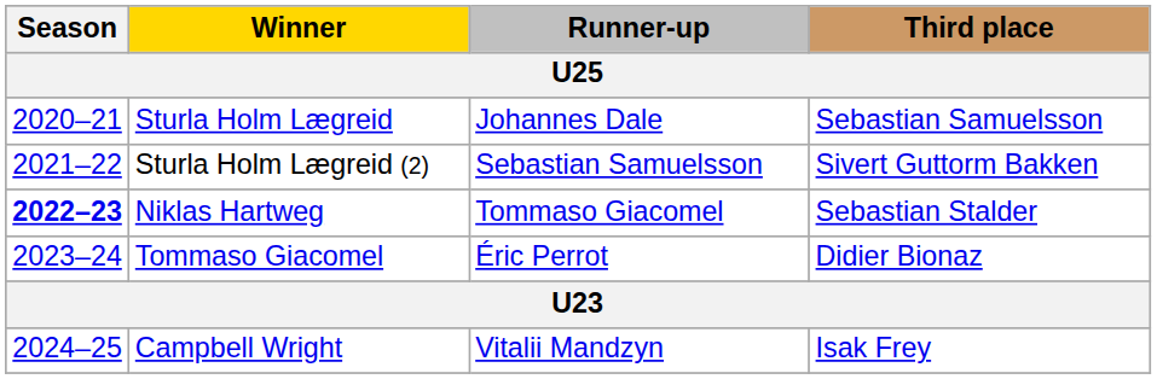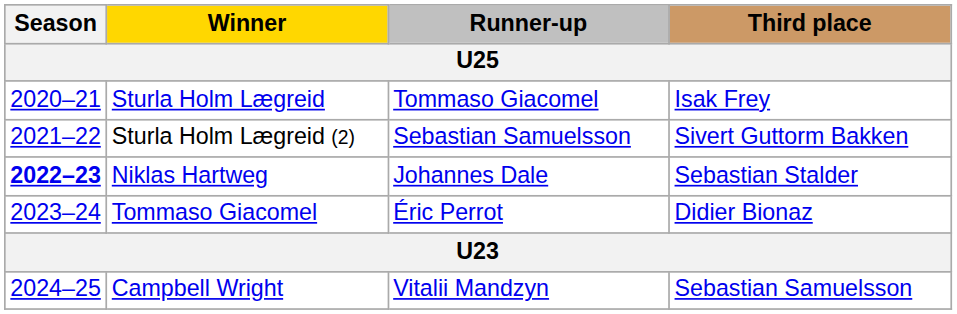Sturla Holm Lægreid | Runner-up: Johannes Dale -> Tommaso Giacomel
Sturla Holm Lægreid | Third place: Sebastian Samuelsson -> Isak Frey
Niklas Hartweg | Runner-up: Tommaso Giacomel -> Johannes Dale
Campbell Wright | Third place: Isak Frey -> Sebastian Samuelsson
